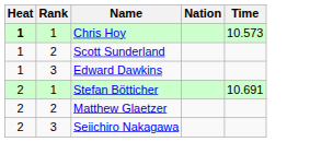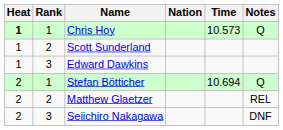+ column: Notes | Q | Q | REL | DNF
Stefan Bötticher | Time: 10.691 -> 10.694
